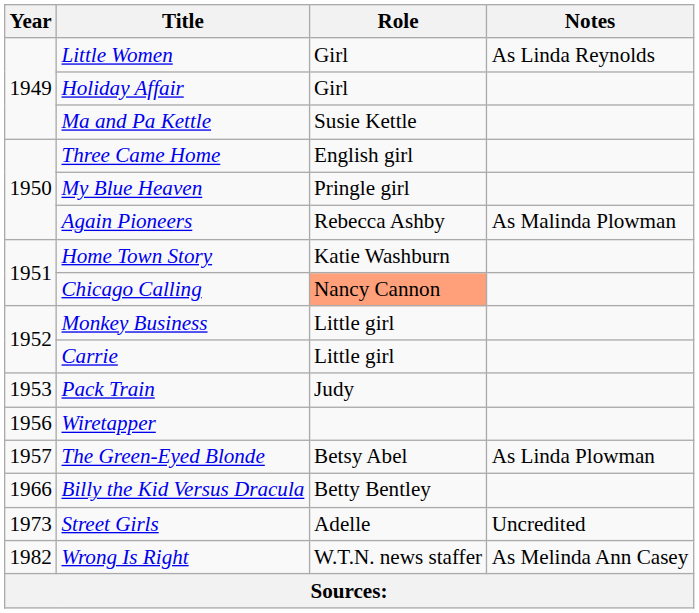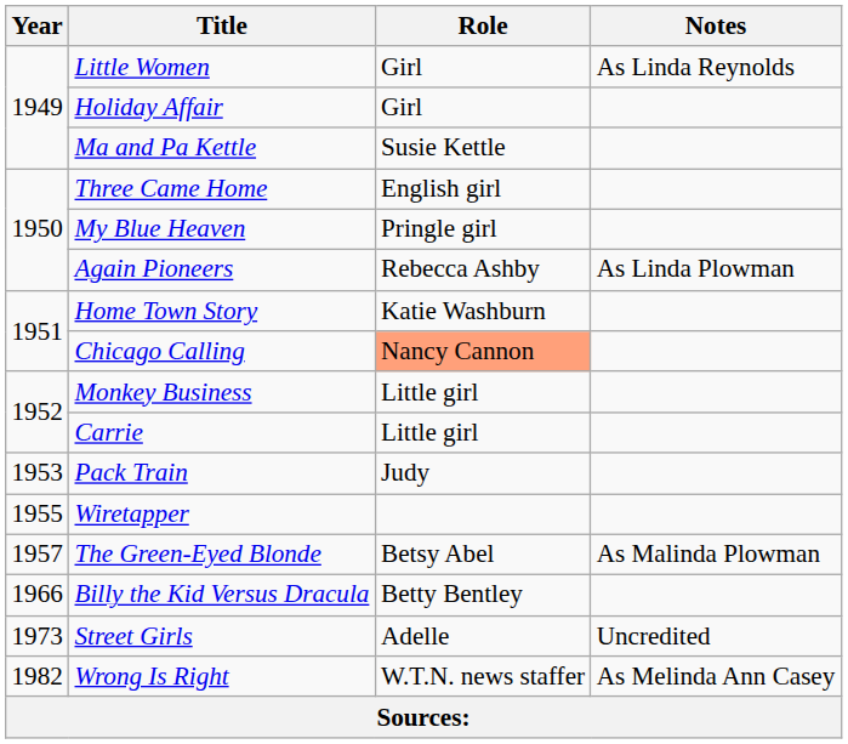Again Pioneers | Notes: As Malinda Plowman -> As Linda Plowman
Wiretapper | Year: 1956 -> 1955
The Green-Eyed Blonde | Notes: As Linda Plowman -> As Malinda Plowman
